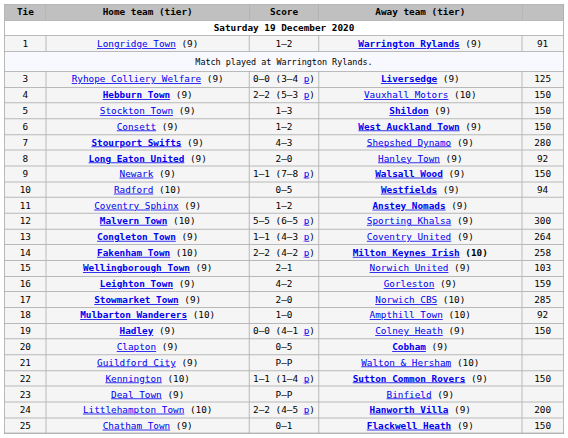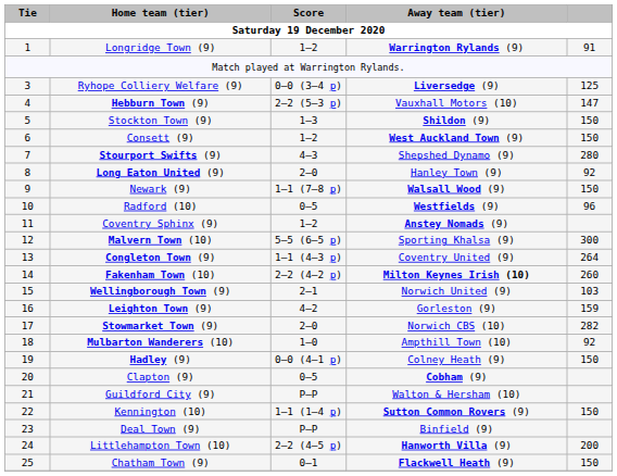Hebburn Town (9) | column 5: 150 -> 147
Radford (10) | column 5: 94 -> 96
Fakenham Town (10) | column 5: 258 -> 260
Stowmarket Town (9) | column 5: 285 -> 282
